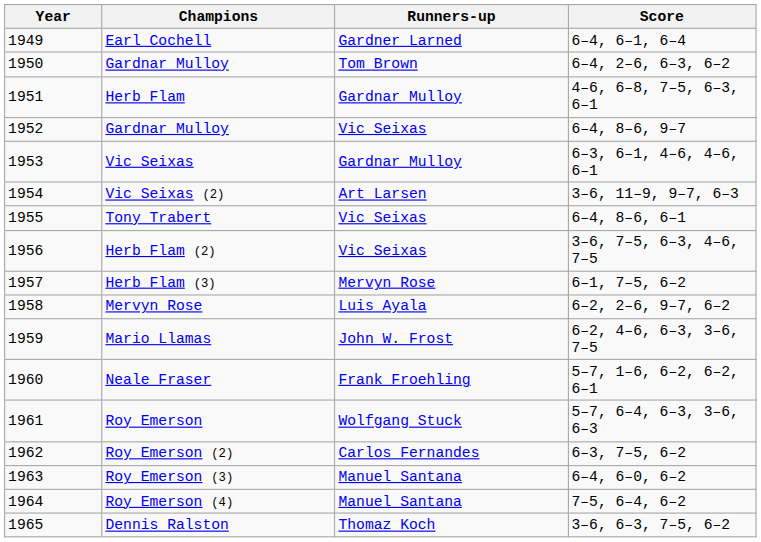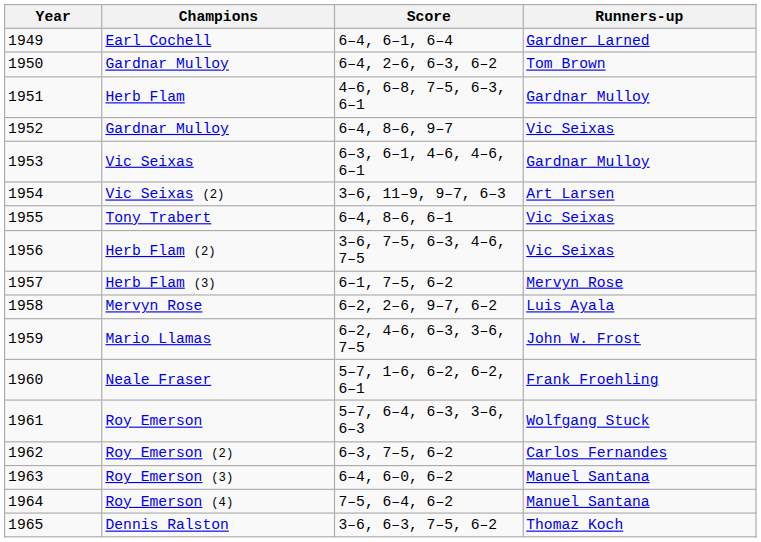columns swapped: Runners-up <-> Score
